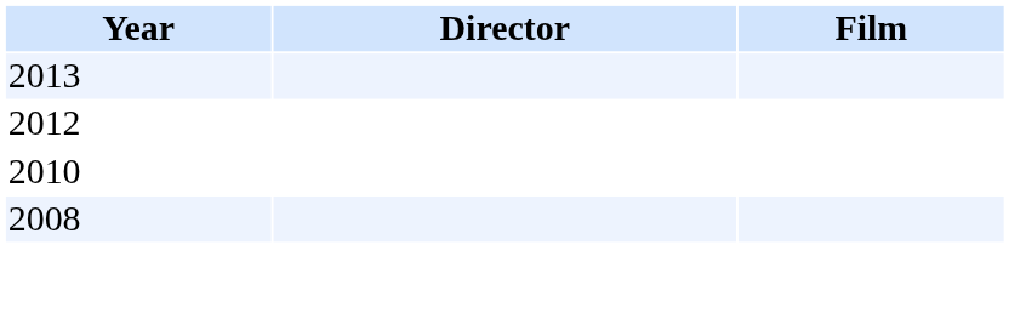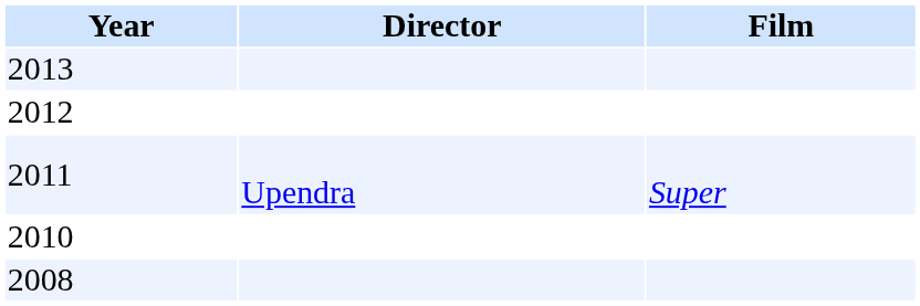+ row: 2011 | Upendra | Super
